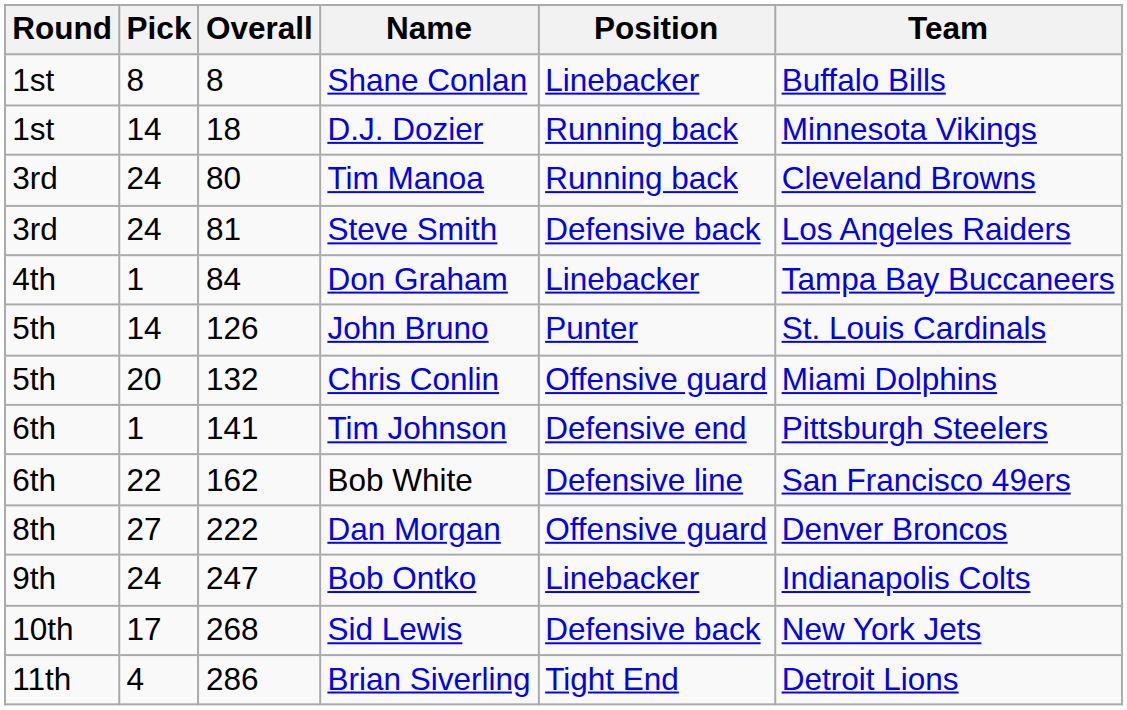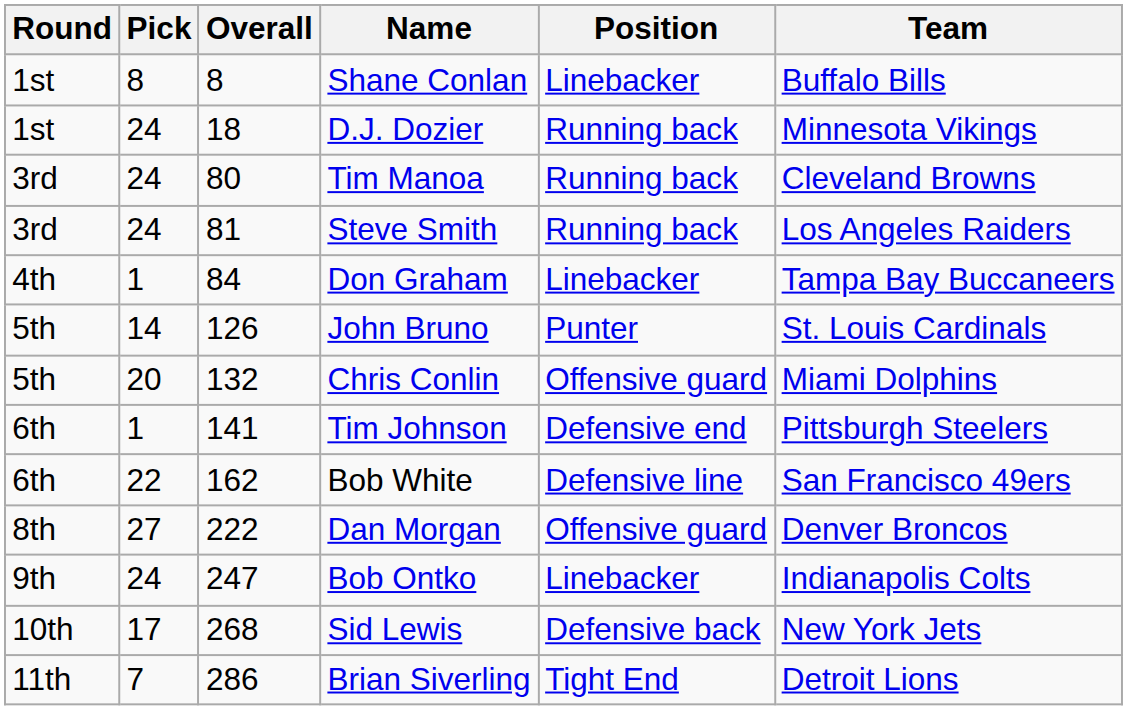D.J. Dozier | Pick: 14 -> 24
Steve Smith | Position: Defensive back -> Running back
Brian Siverling | Pick: 4 -> 7
